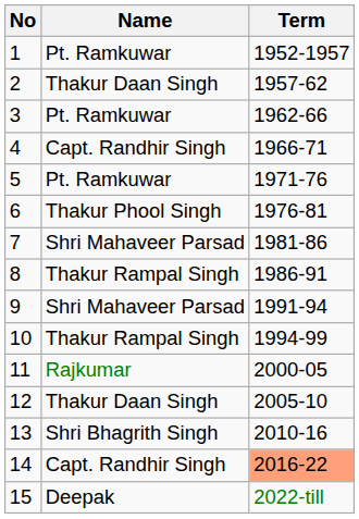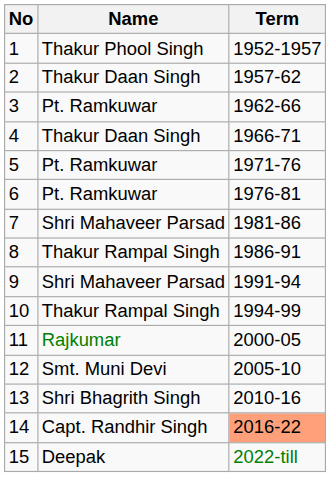1 | Name: Pt. Ramkuwar -> Thakur Phool Singh
4 | Name: Capt. Randhir Singh -> Thakur Daan Singh
6 | Name: Thakur Phool Singh -> Pt. Ramkuwar
12 | Name: Thakur Daan Singh -> Smt. Muni Devi
